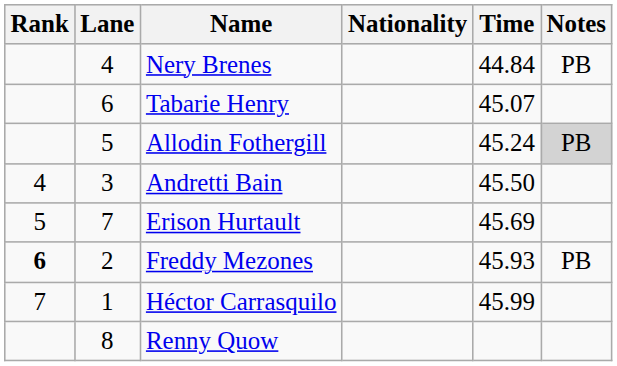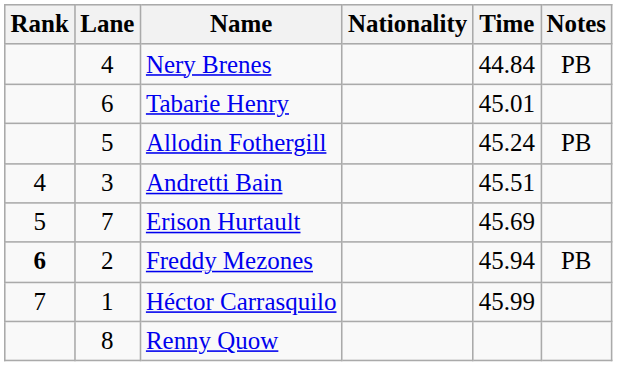Tabarie Henry | Time: 45.07 -> 45.01
Allodin Fothergill | Notes: lightgrey background -> no background
Andretti Bain | Time: 45.50 -> 45.51
Freddy Mezones | Time: 45.93 -> 45.94
